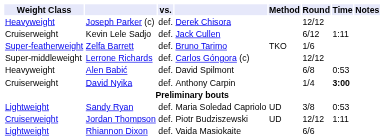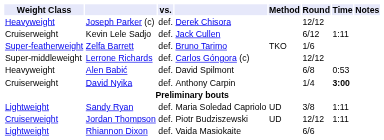Sandy Ryan | Time: 0:53 -> 1:11
